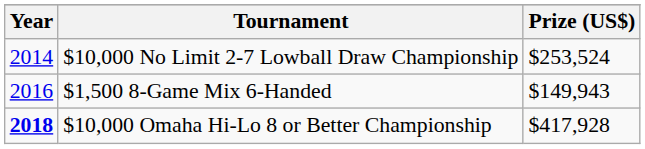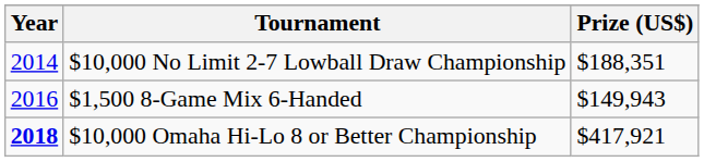$10,000 No Limit 2-7 Lowball Draw Championship | Prize (US$): $253,524 -> $188,351
$10,000 Omaha Hi-Lo 8 or Better Championship | Prize (US$): $417,928 -> $417,921
